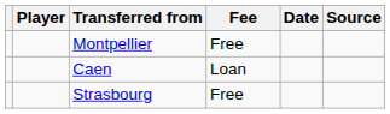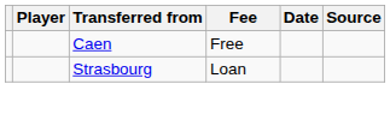- row: Montpellier | Free
Caen | Fee: Loan -> Free
Strasbourg | Fee: Free -> Loan
